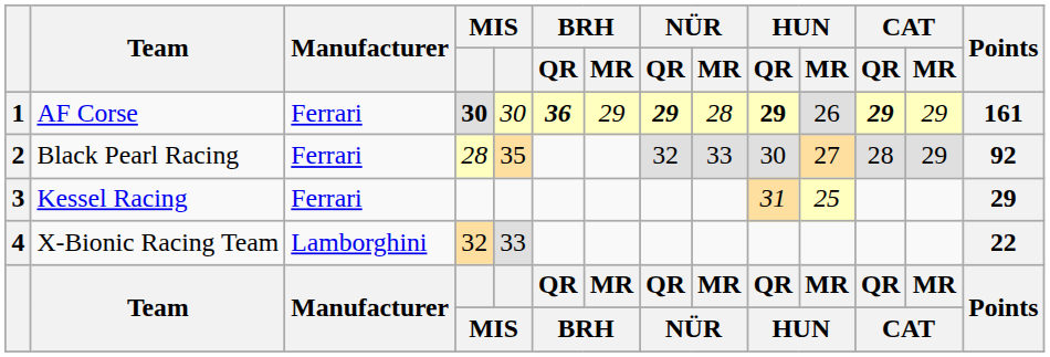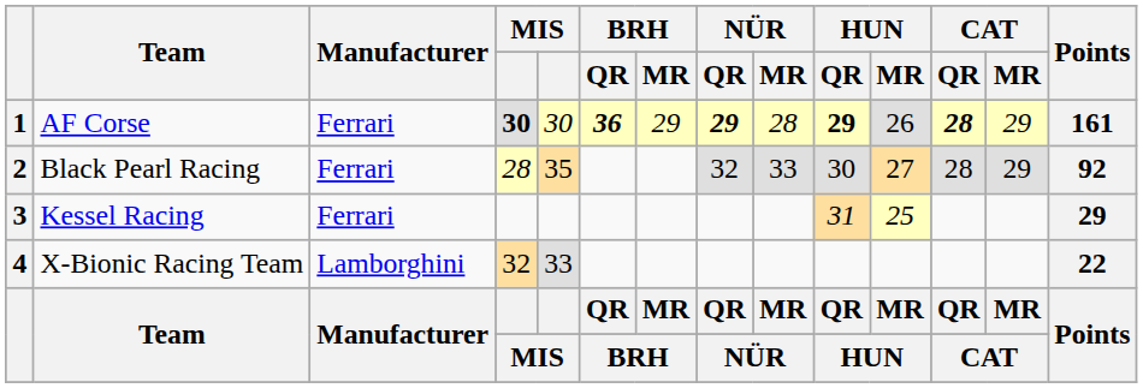1 | CAT / QR: 29 -> 28
